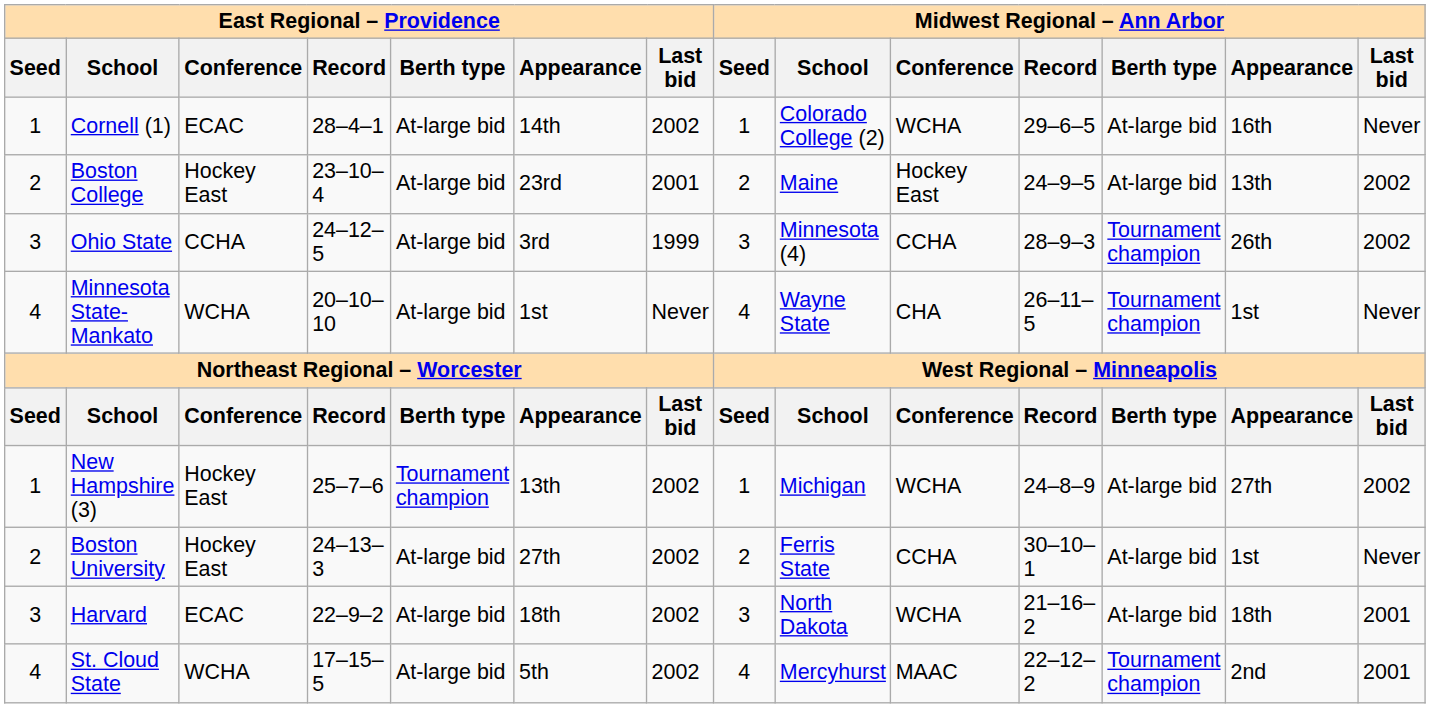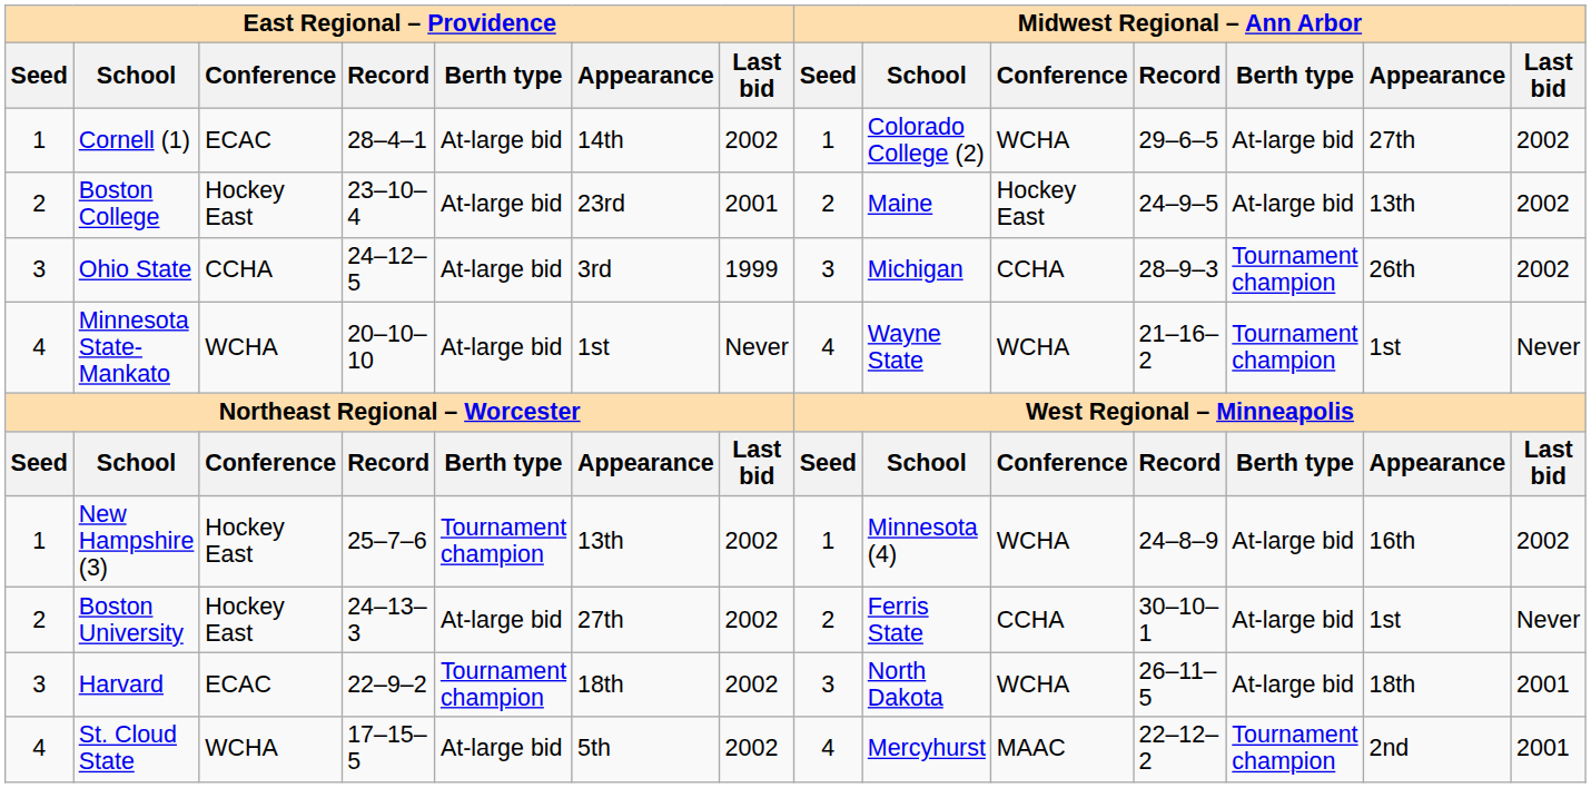Cornell (1) | Midwest Regional – Ann Arbor / Appearance: 16th -> 27th
Cornell (1) | Midwest Regional – Ann Arbor / Last bid: Never -> 2002
Ohio State | Midwest Regional – Ann Arbor / School: Minnesota (4) -> Michigan
Minnesota State-Mankato | Midwest Regional – Ann Arbor / Conference: CHA -> WCHA
Minnesota State-Mankato | Midwest Regional – Ann Arbor / Record: 26–11–5 -> 21–16–2
New Hampshire (3) | Midwest Regional – Ann Arbor / School: Michigan -> Minnesota (4)
New Hampshire (3) | Midwest Regional – Ann Arbor / Appearance: 27th -> 16th
Harvard | East Regional – Providence / Berth type: At-large bid -> Tournament champion
Harvard | Midwest Regional – Ann Arbor / Record: 21–16–2 -> 26–11–5
